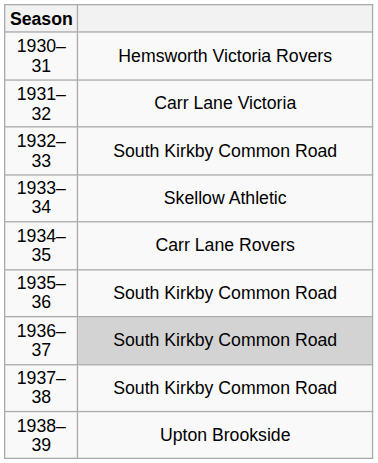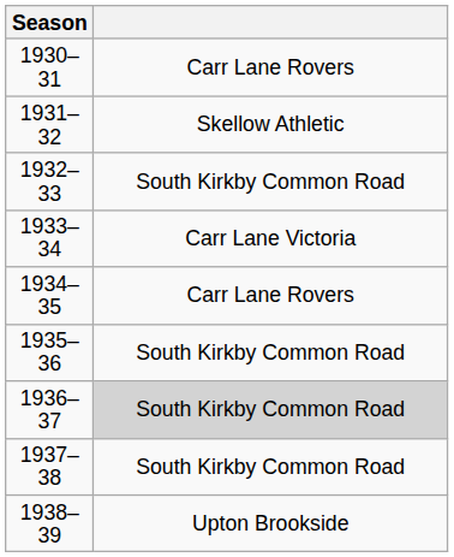1930–31 | column 2: Hemsworth Victoria Rovers -> Carr Lane Rovers
1931–32 | column 2: Carr Lane Victoria -> Skellow Athletic
1933–34 | column 2: Skellow Athletic -> Carr Lane Victoria
